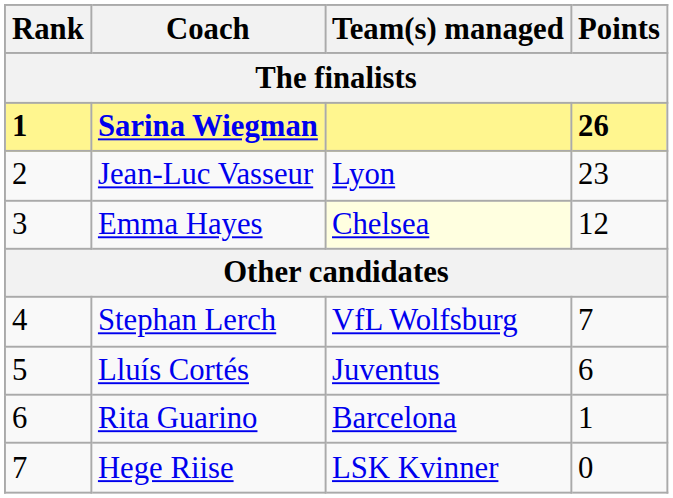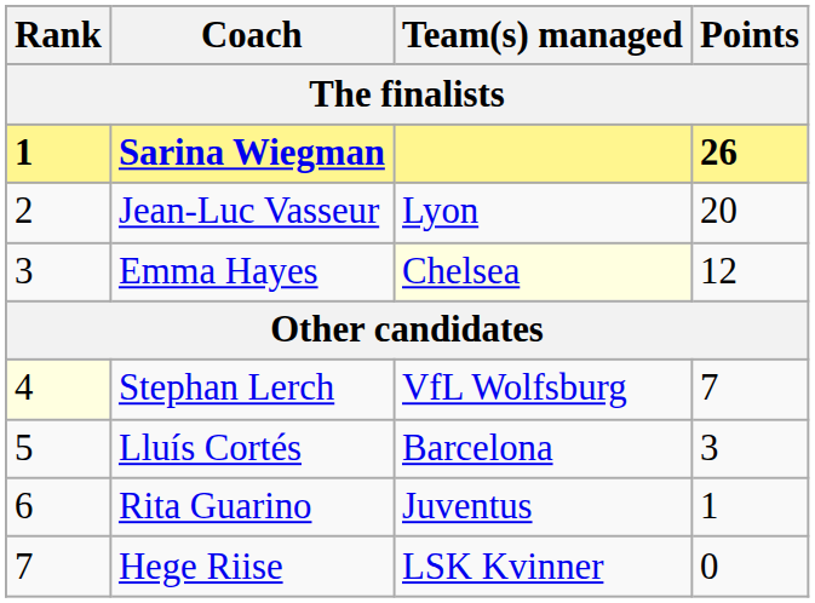Jean-Luc Vasseur | Points: 23 -> 20
Stephan Lerch | Rank: no background -> lightyellow background
Lluís Cortés | Team(s) managed: Juventus -> Barcelona
Lluís Cortés | Points: 6 -> 3
Rita Guarino | Team(s) managed: Barcelona -> Juventus
